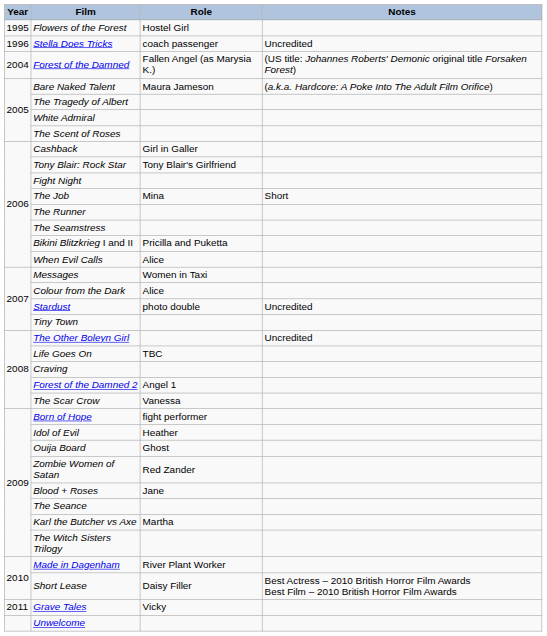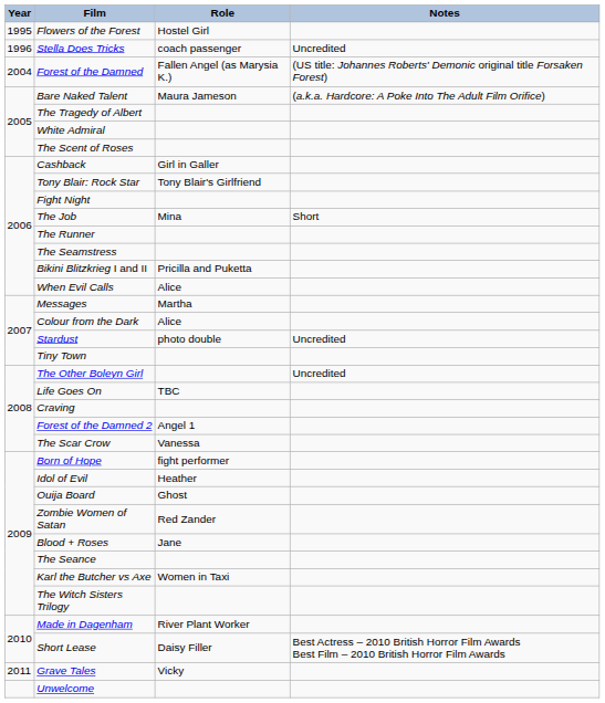Messages | Role: Women in Taxi -> Martha
Karl the Butcher vs Axe | Role: Martha -> Women in Taxi
